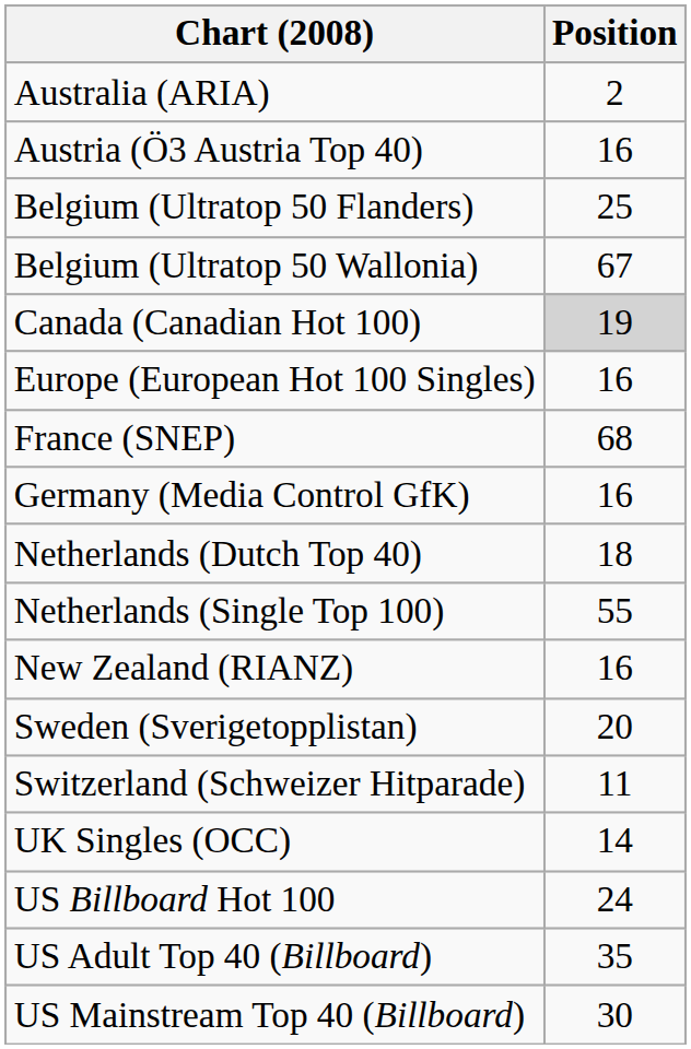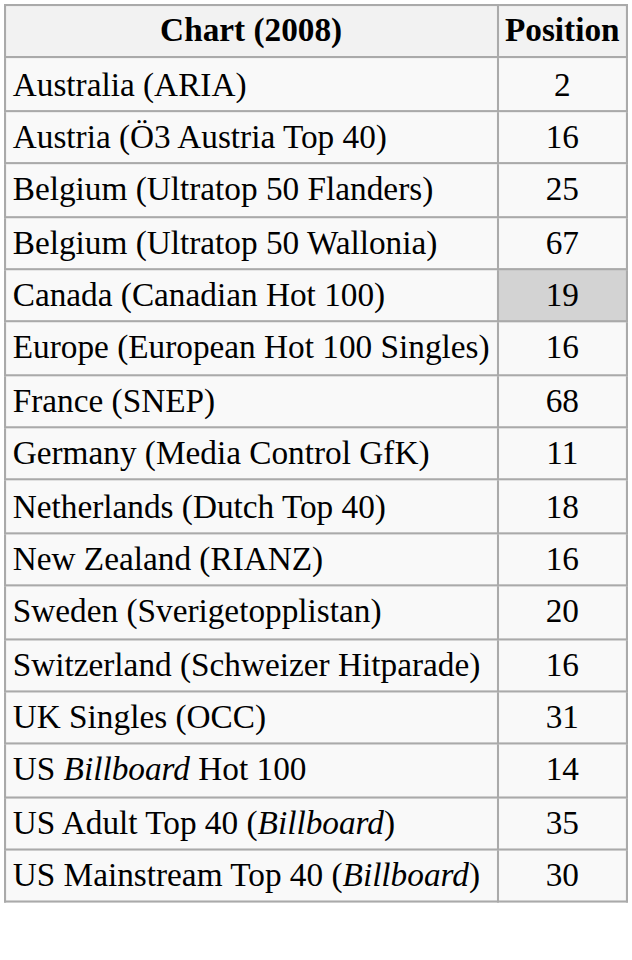Germany (Media Control GfK) | Position: 16 -> 11
- row: Netherlands (Single Top 100) | 55
Switzerland (Schweizer Hitparade) | Position: 11 -> 16
UK Singles (OCC) | Position: 14 -> 31
US Billboard Hot 100 | Position: 24 -> 14
